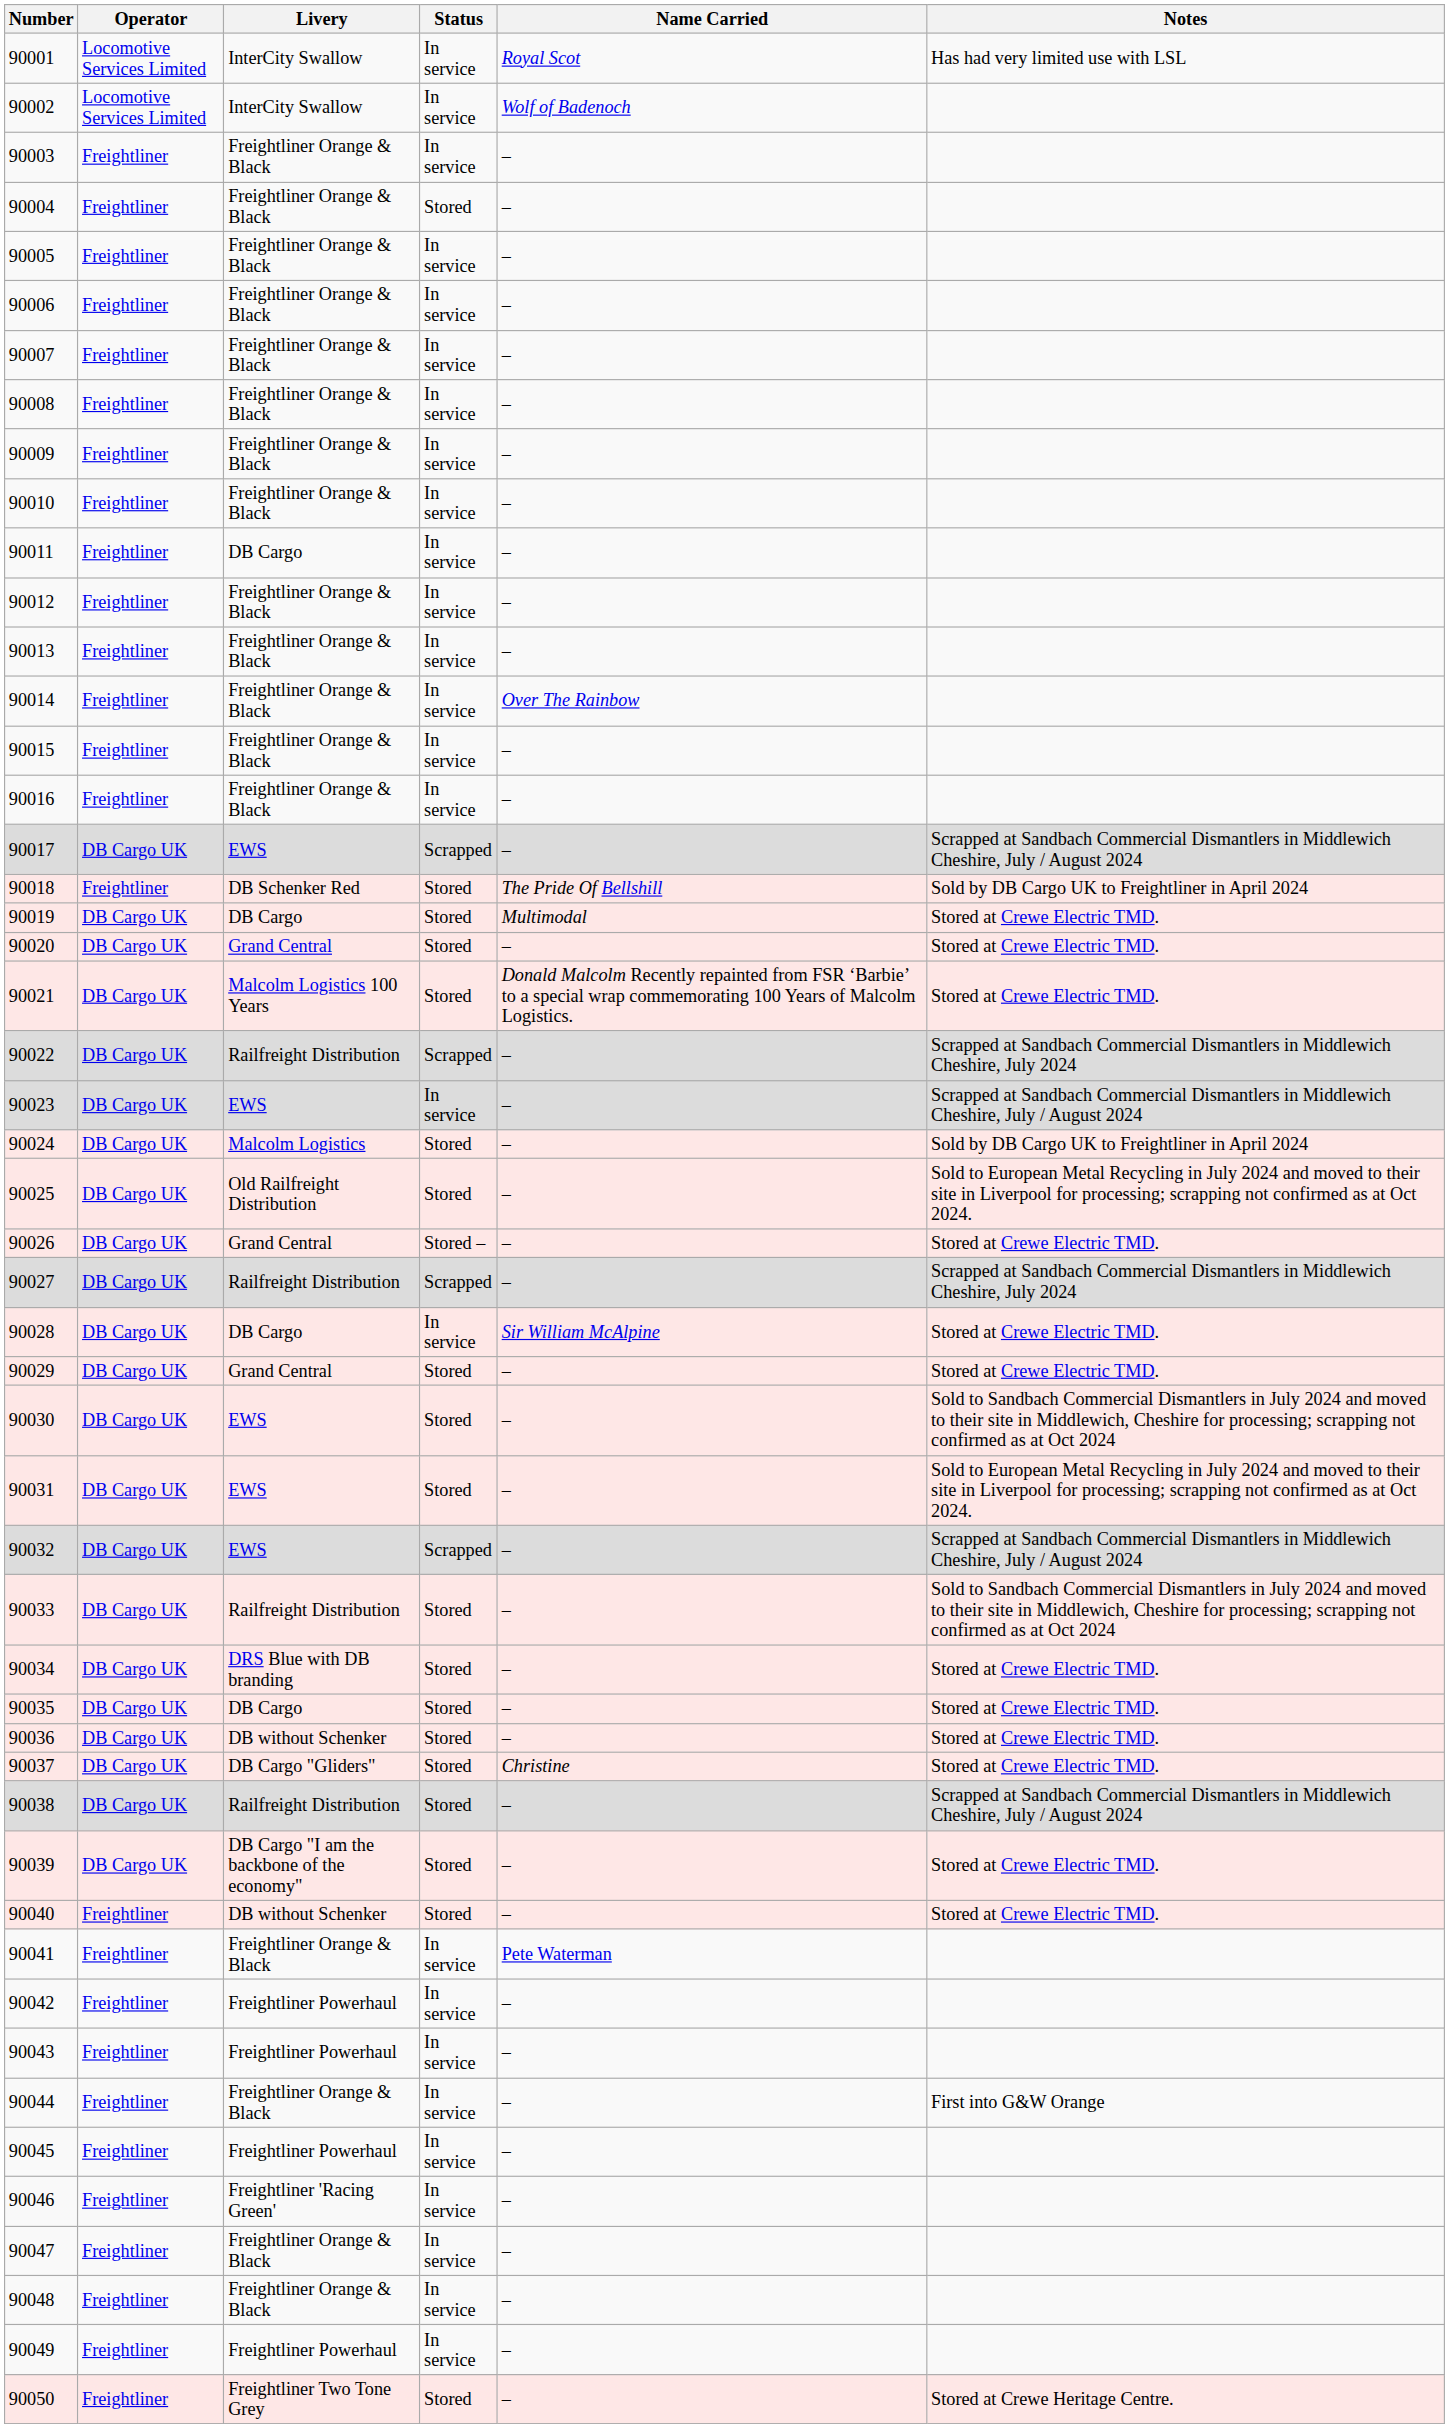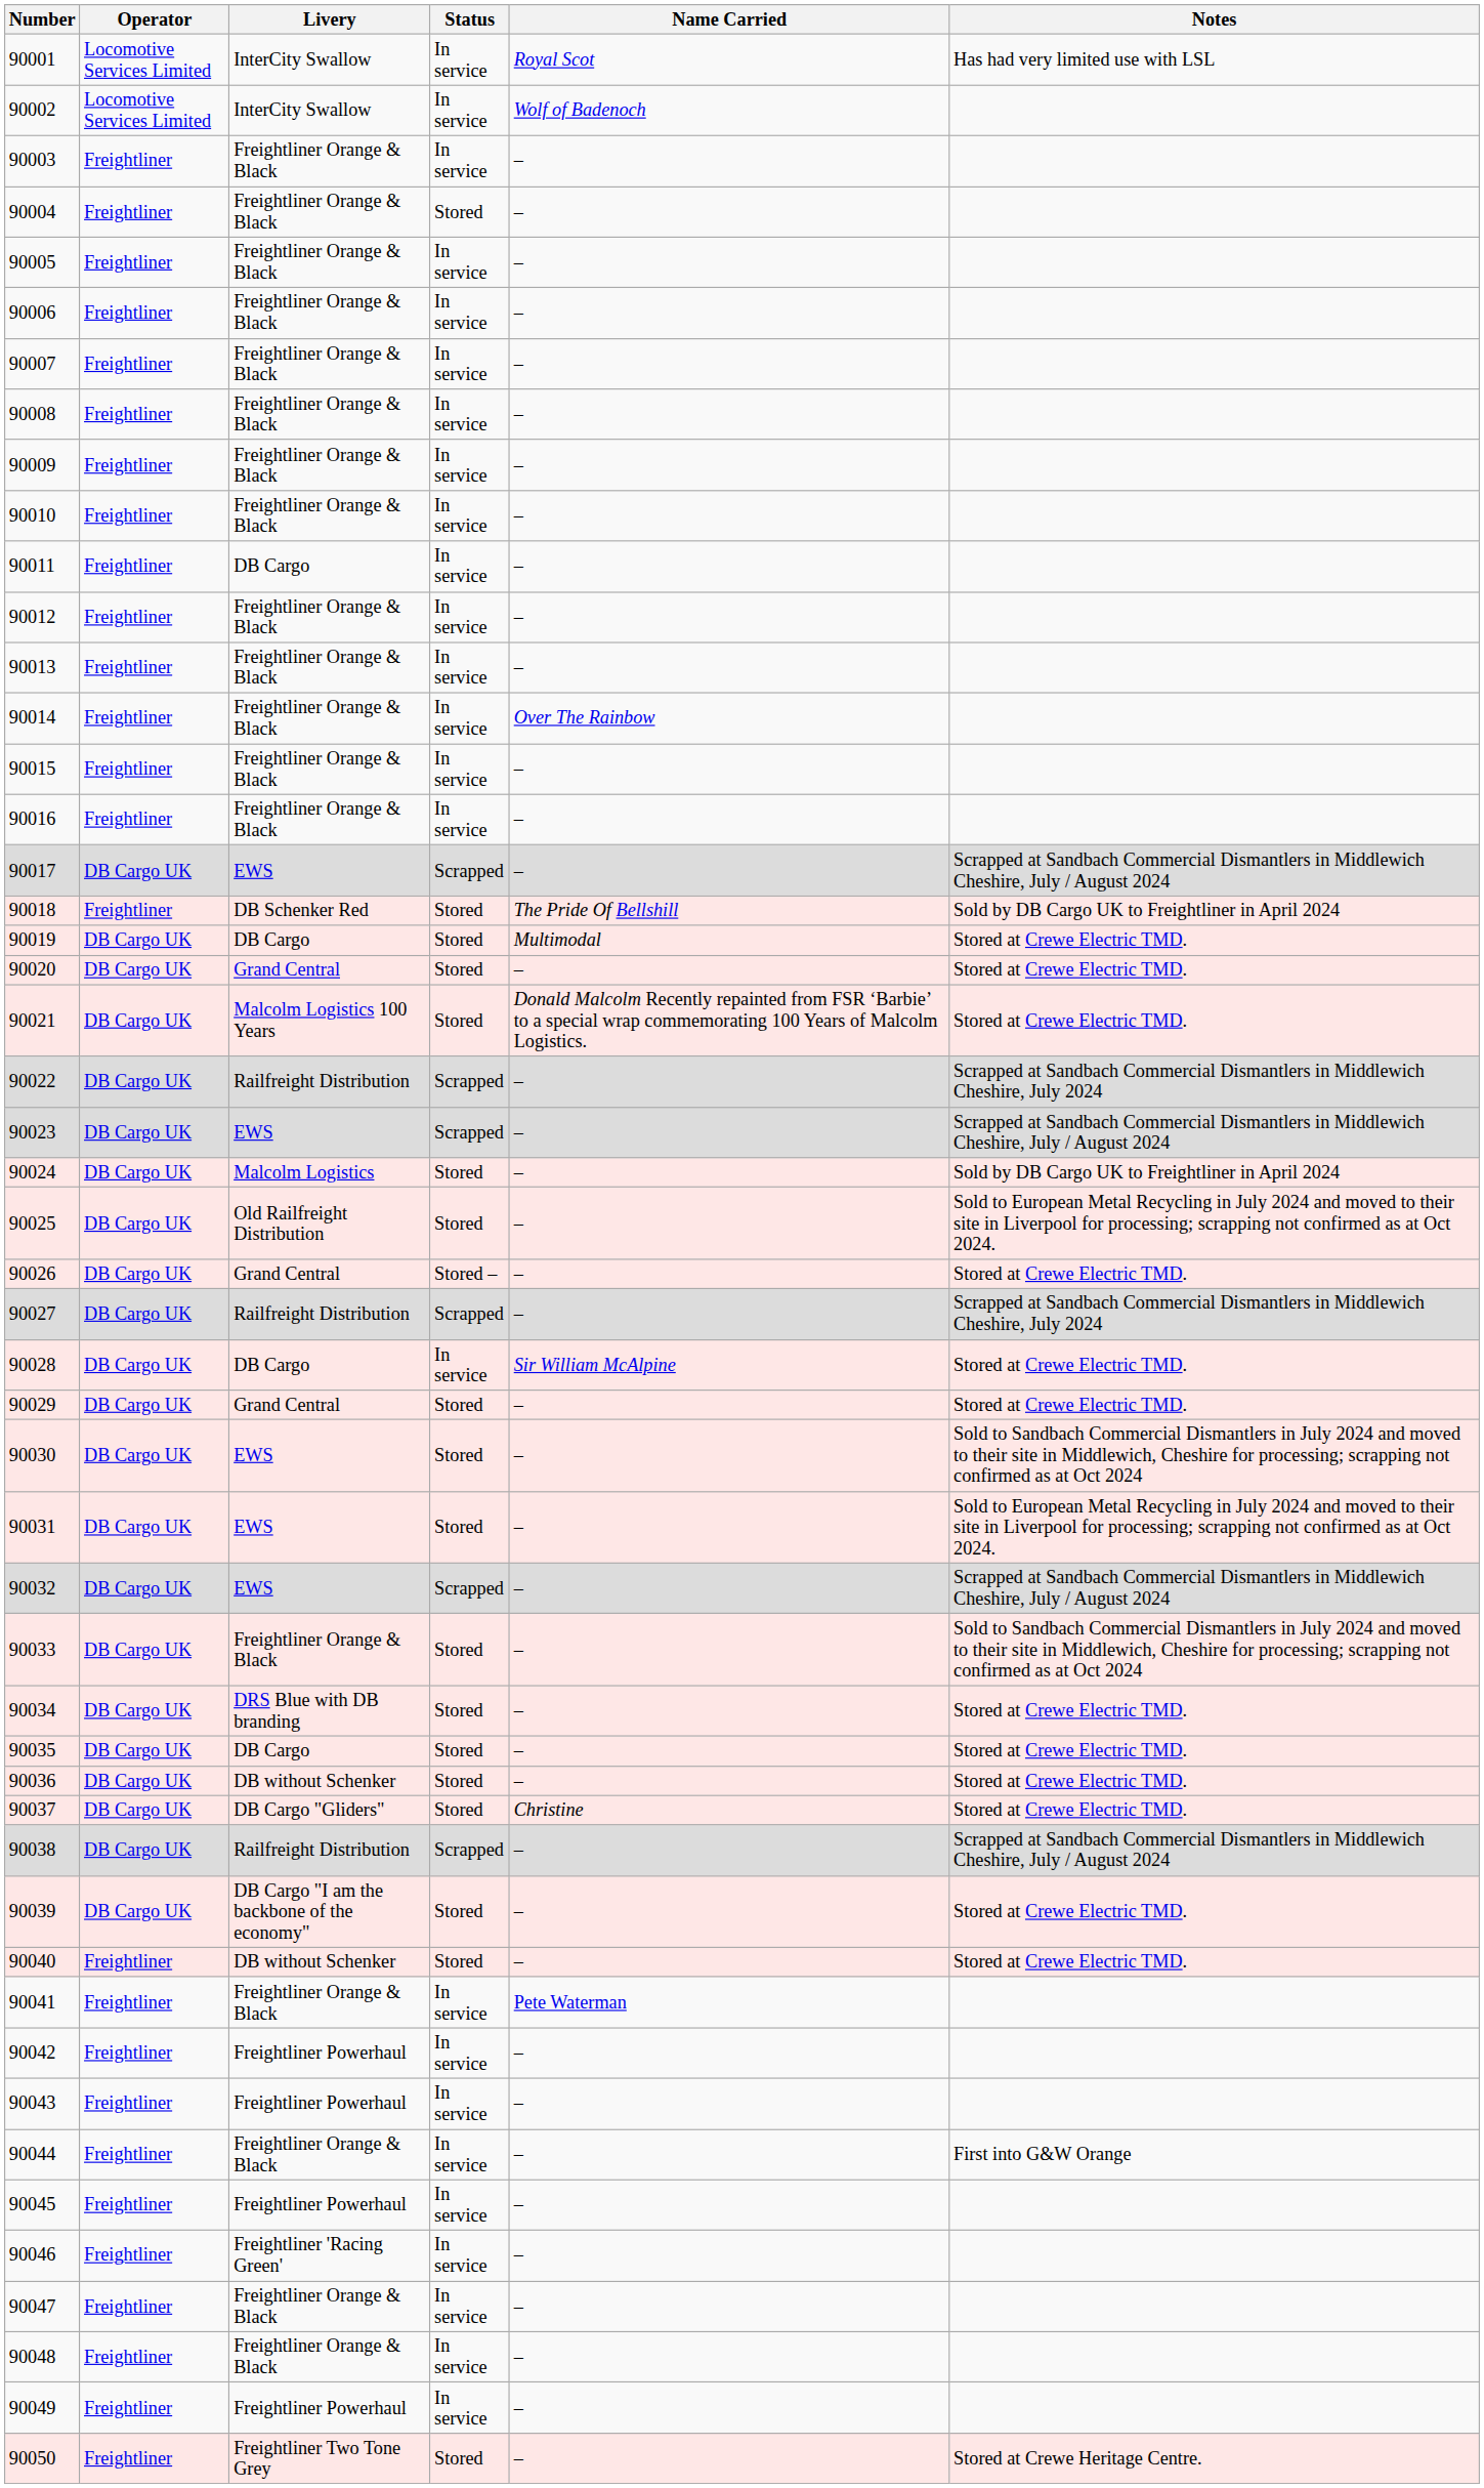90023 | Status: In service -> Scrapped
90033 | Livery: Railfreight Distribution -> Freightliner Orange & Black
90038 | Status: Stored -> Scrapped
